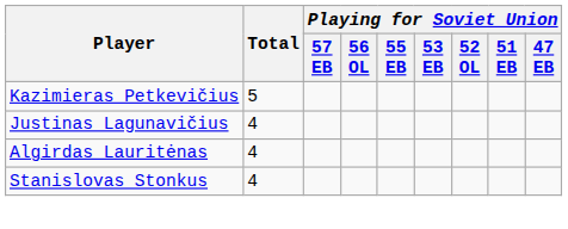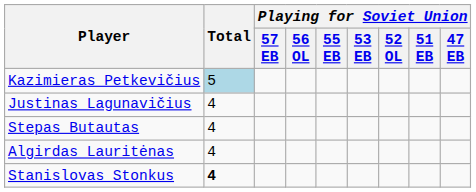Kazimieras Petkevičius | Total: no background -> lightblue background
+ row: Stepas Butautas | 4
Stanislovas Stonkus | Total: normal -> bold
